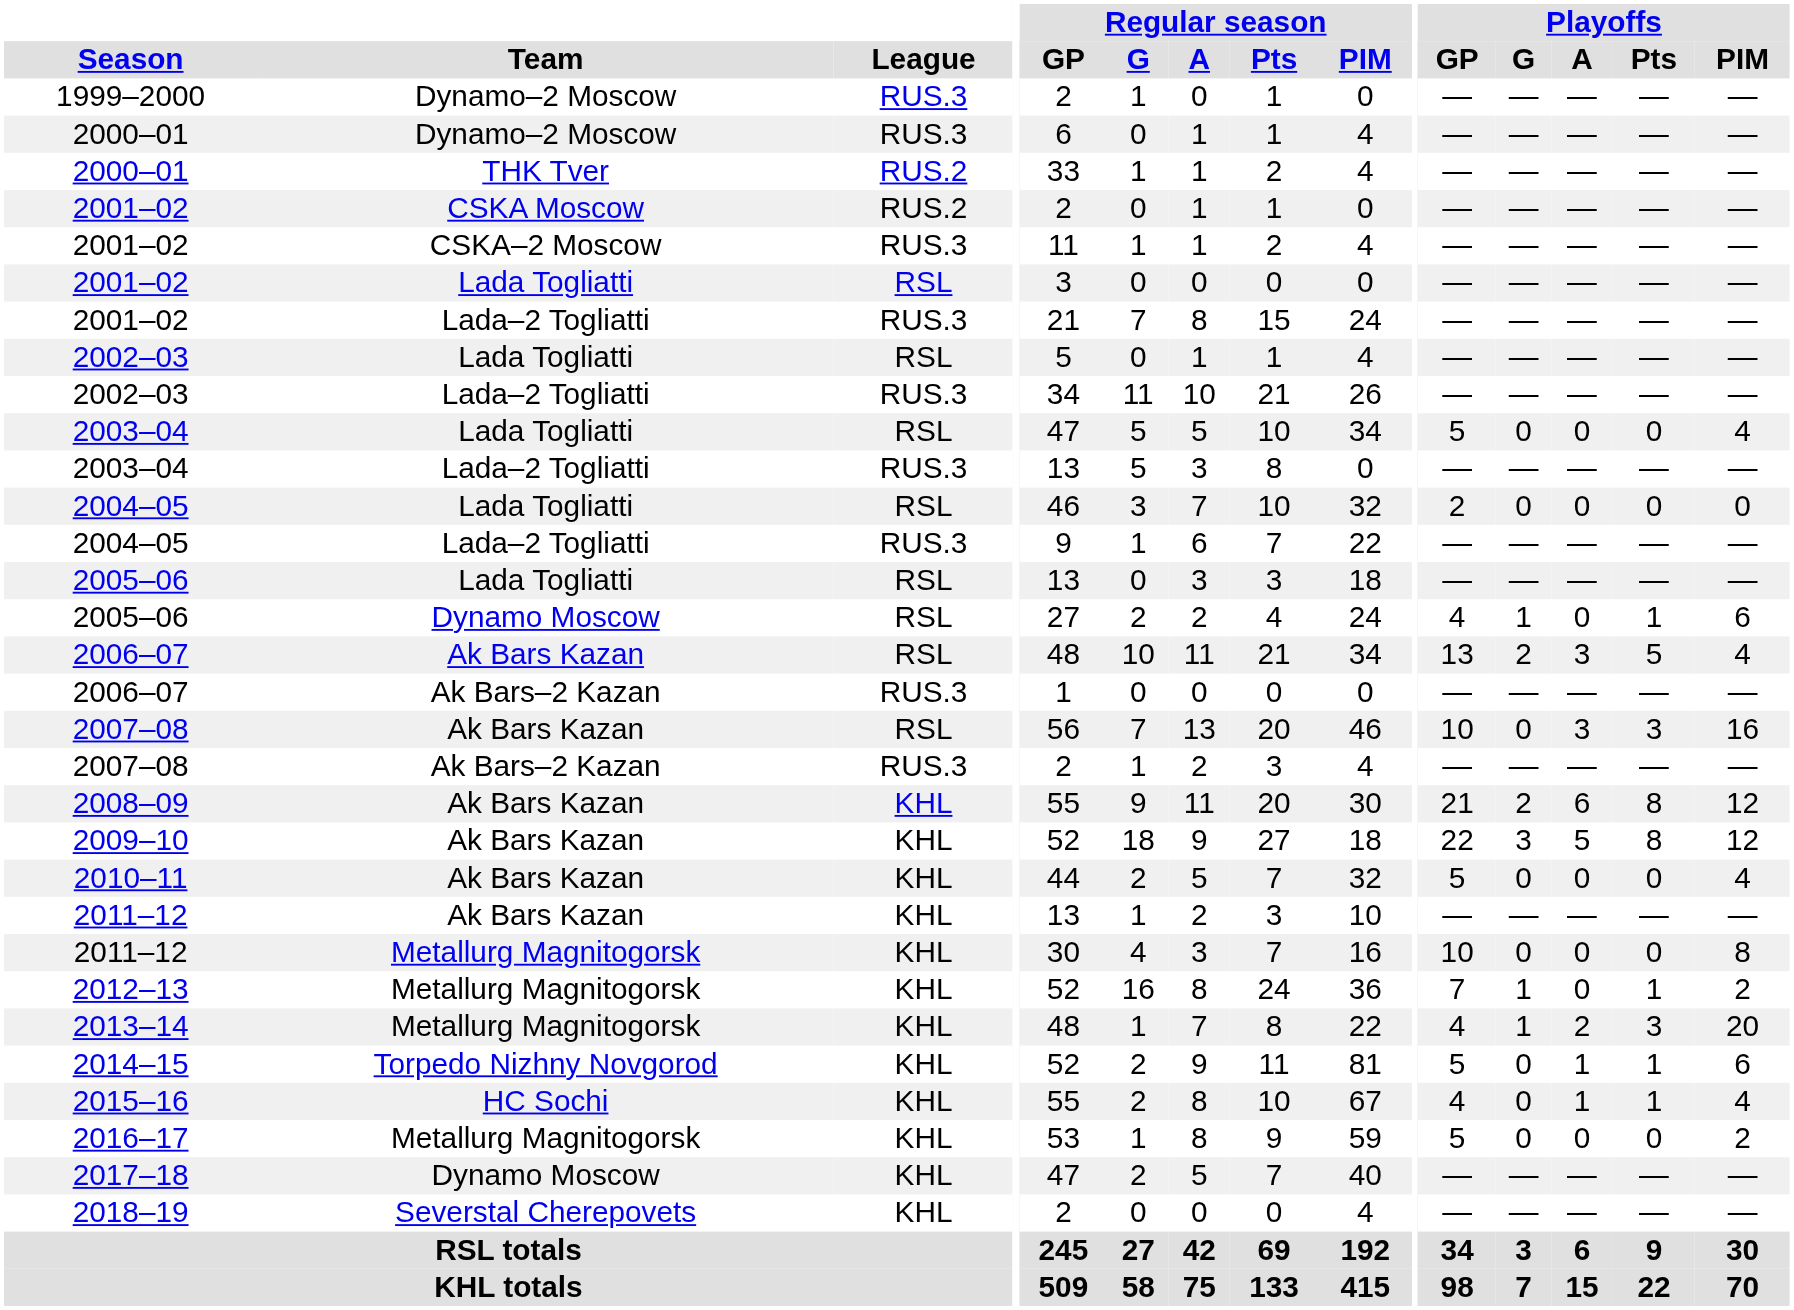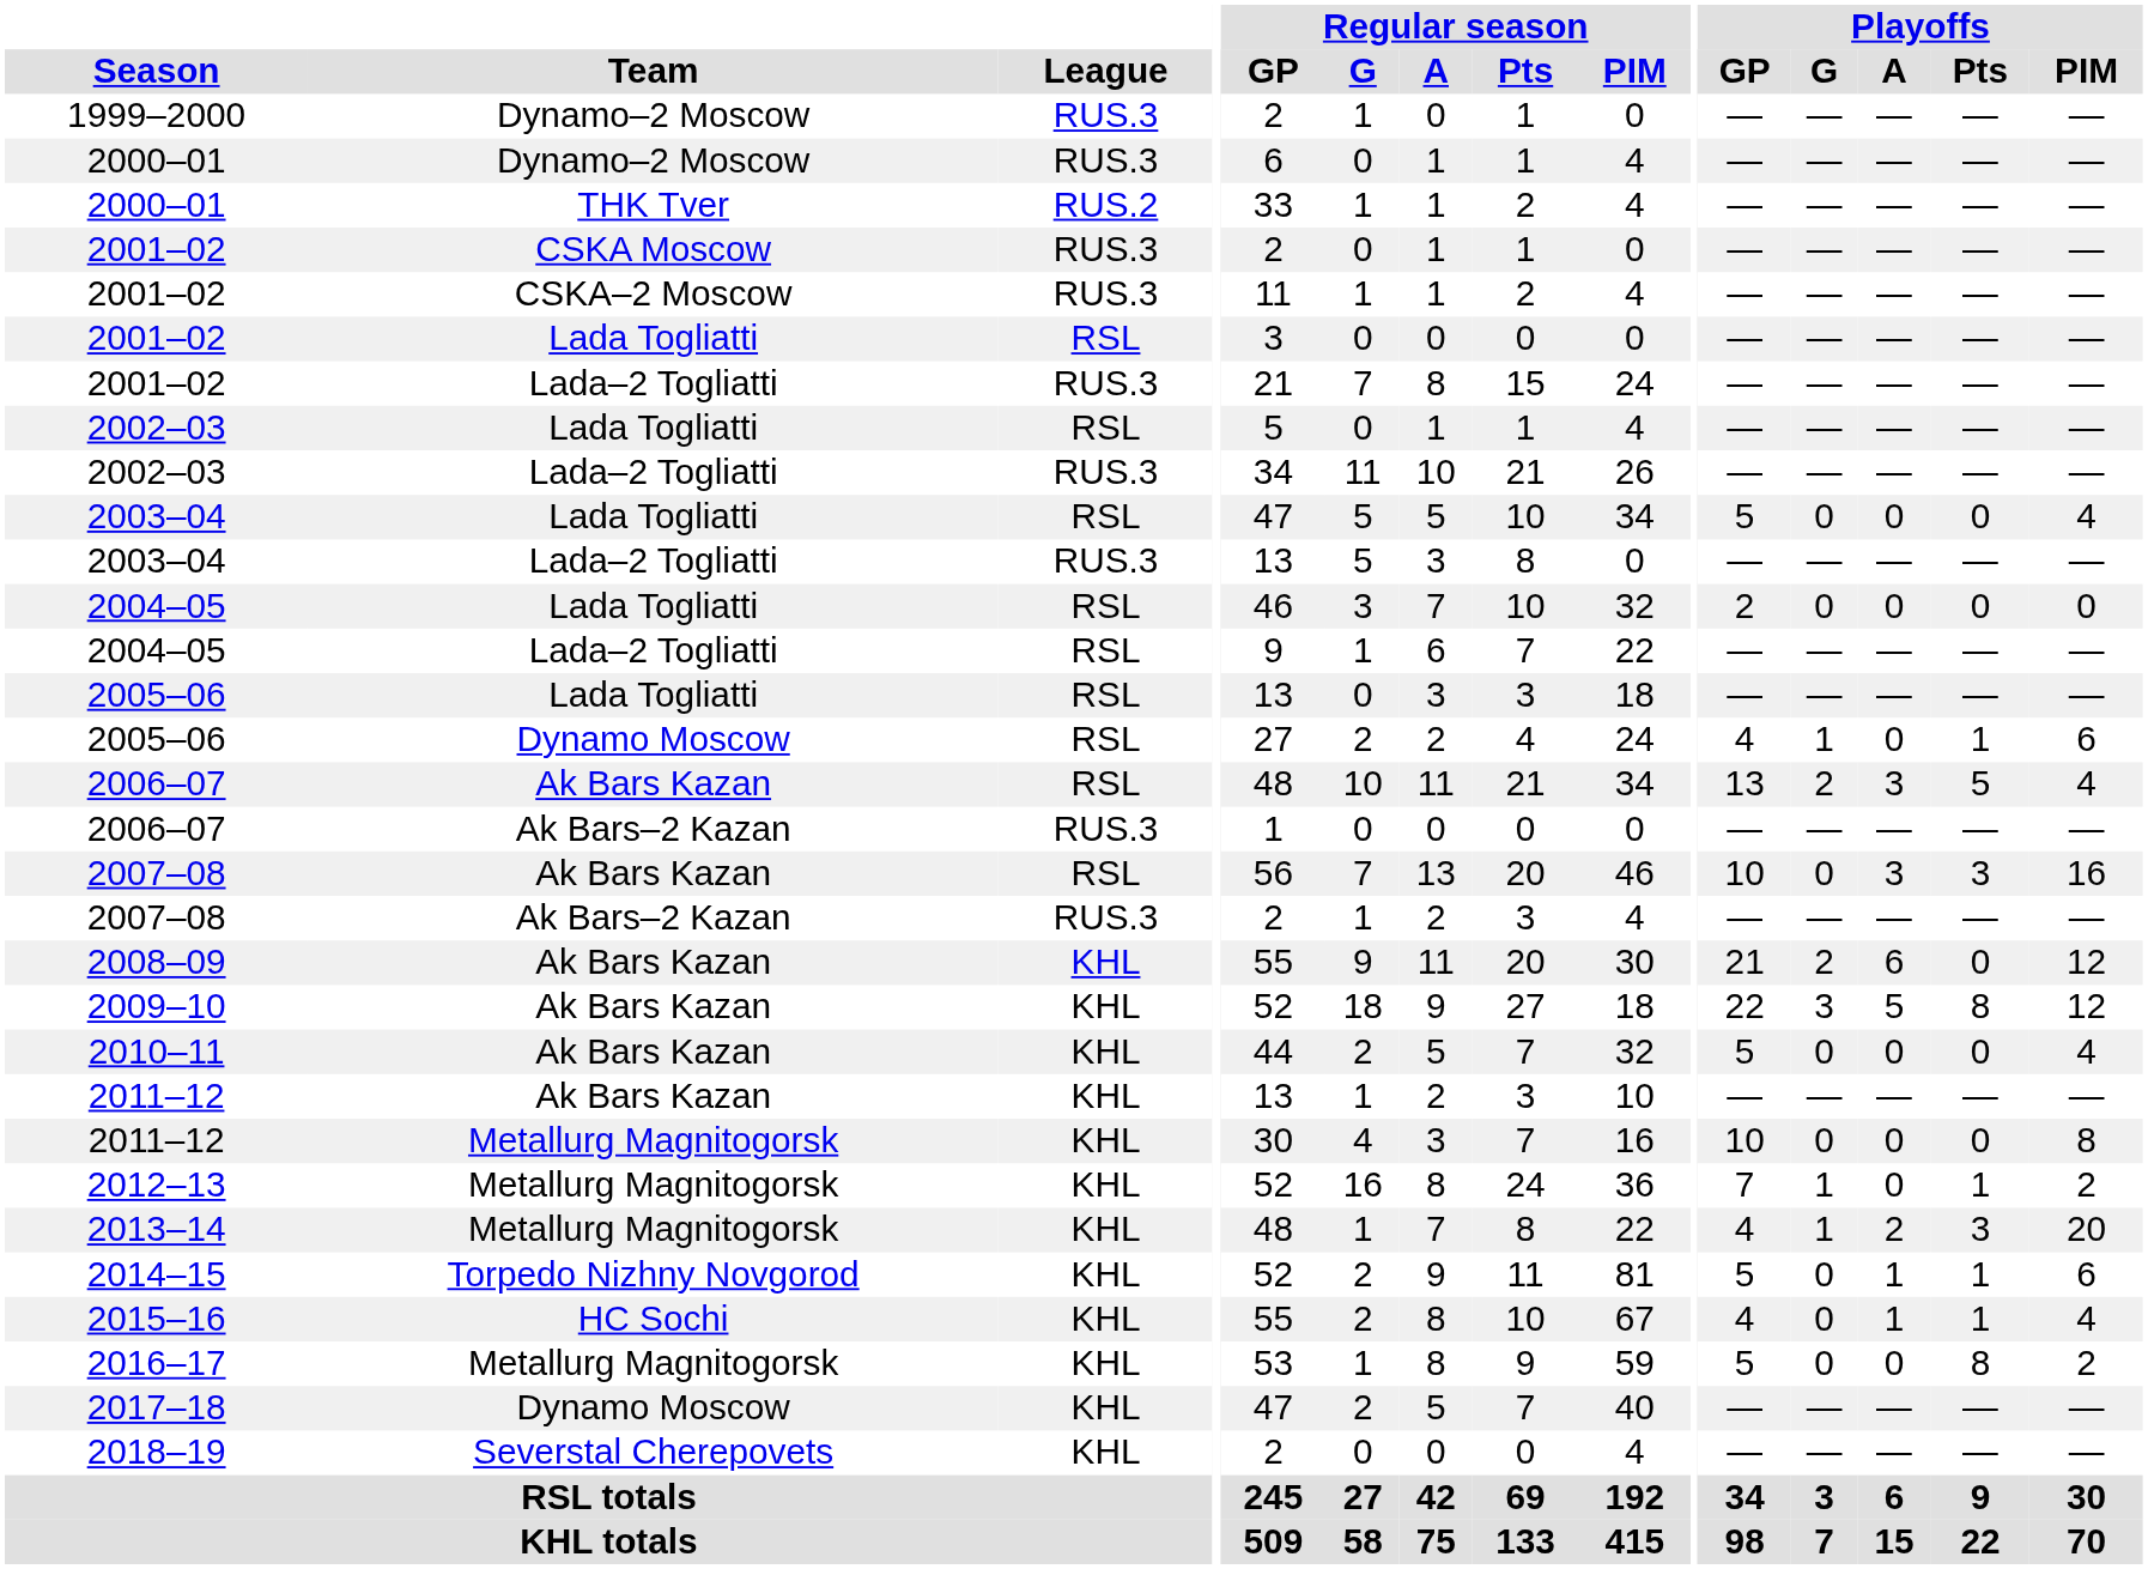2001–02 / CSKA Moscow | League: RUS.2 -> RUS.3
2004–05 / Lada–2 Togliatti | League: RUS.3 -> RSL
2008–09 | Playoffs / Pts: 8 -> 0
2016–17 | Playoffs / Pts: 0 -> 8
